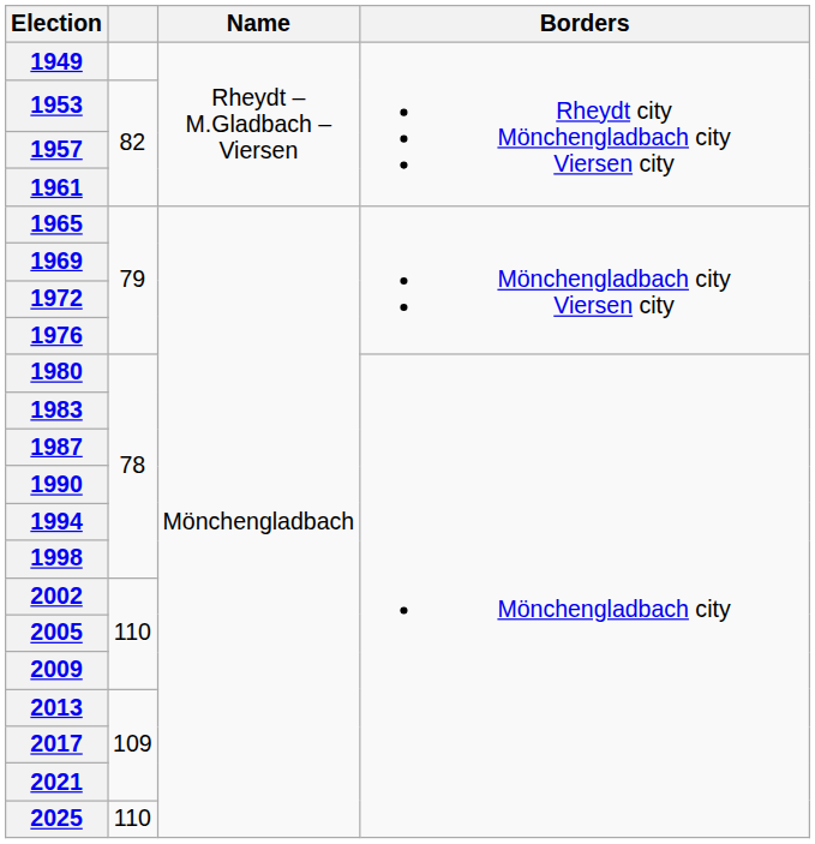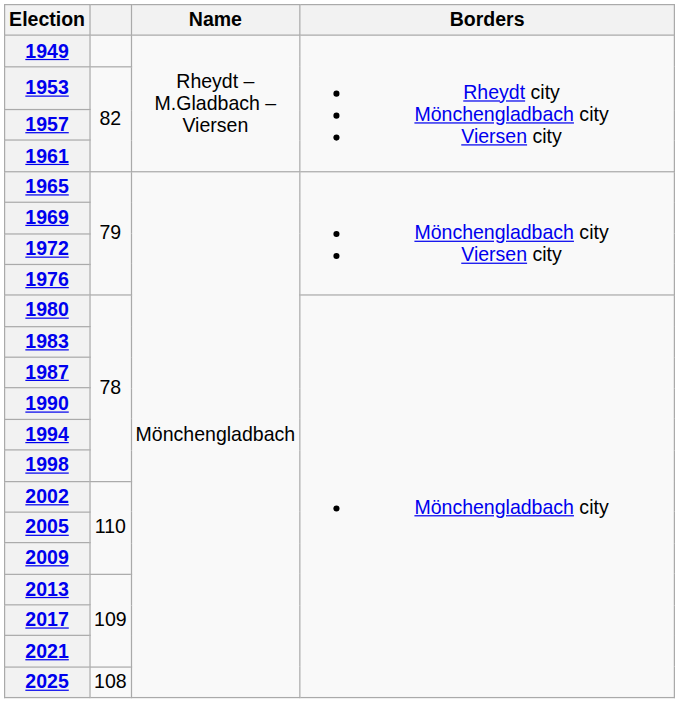2025 | column 2: 110 -> 108
